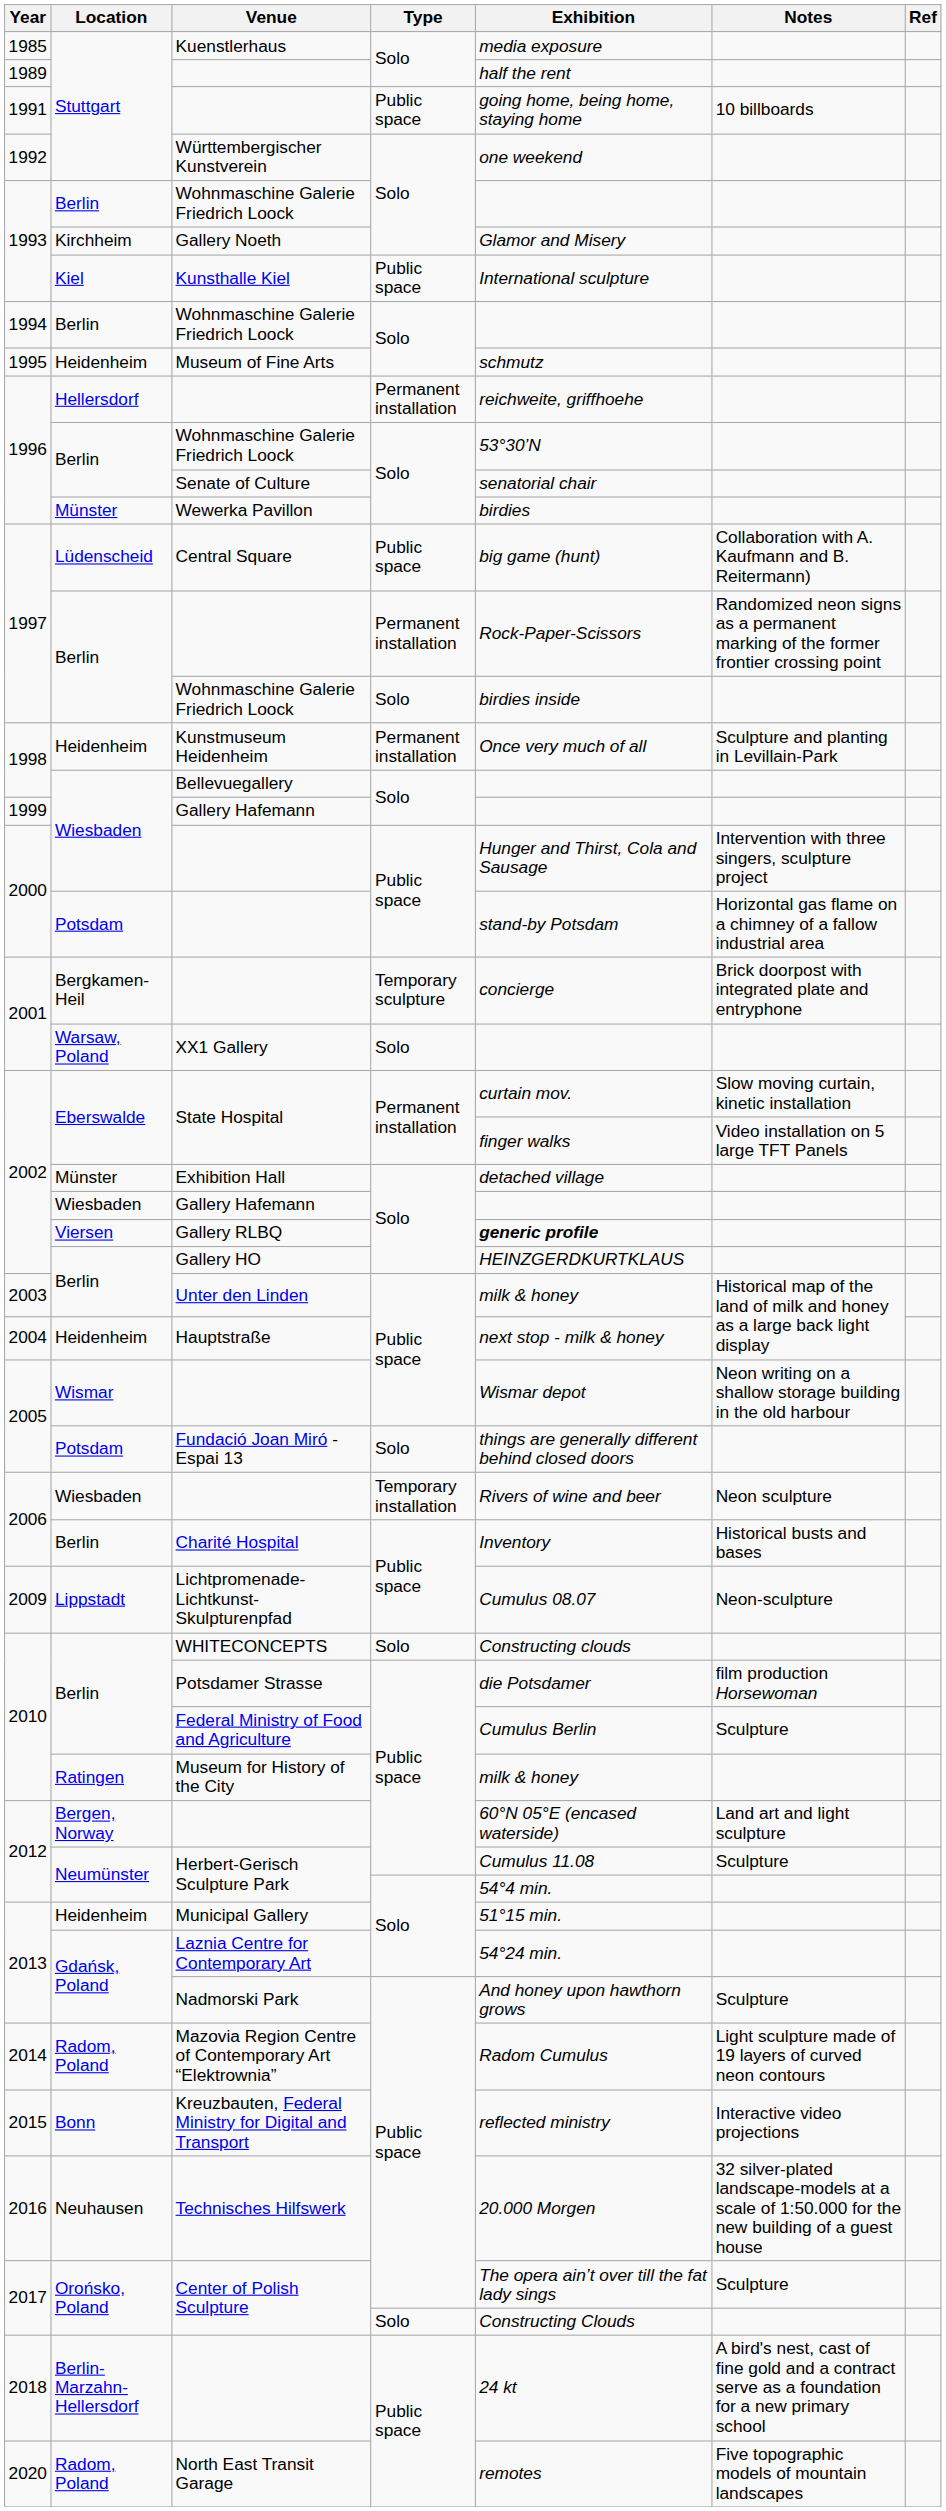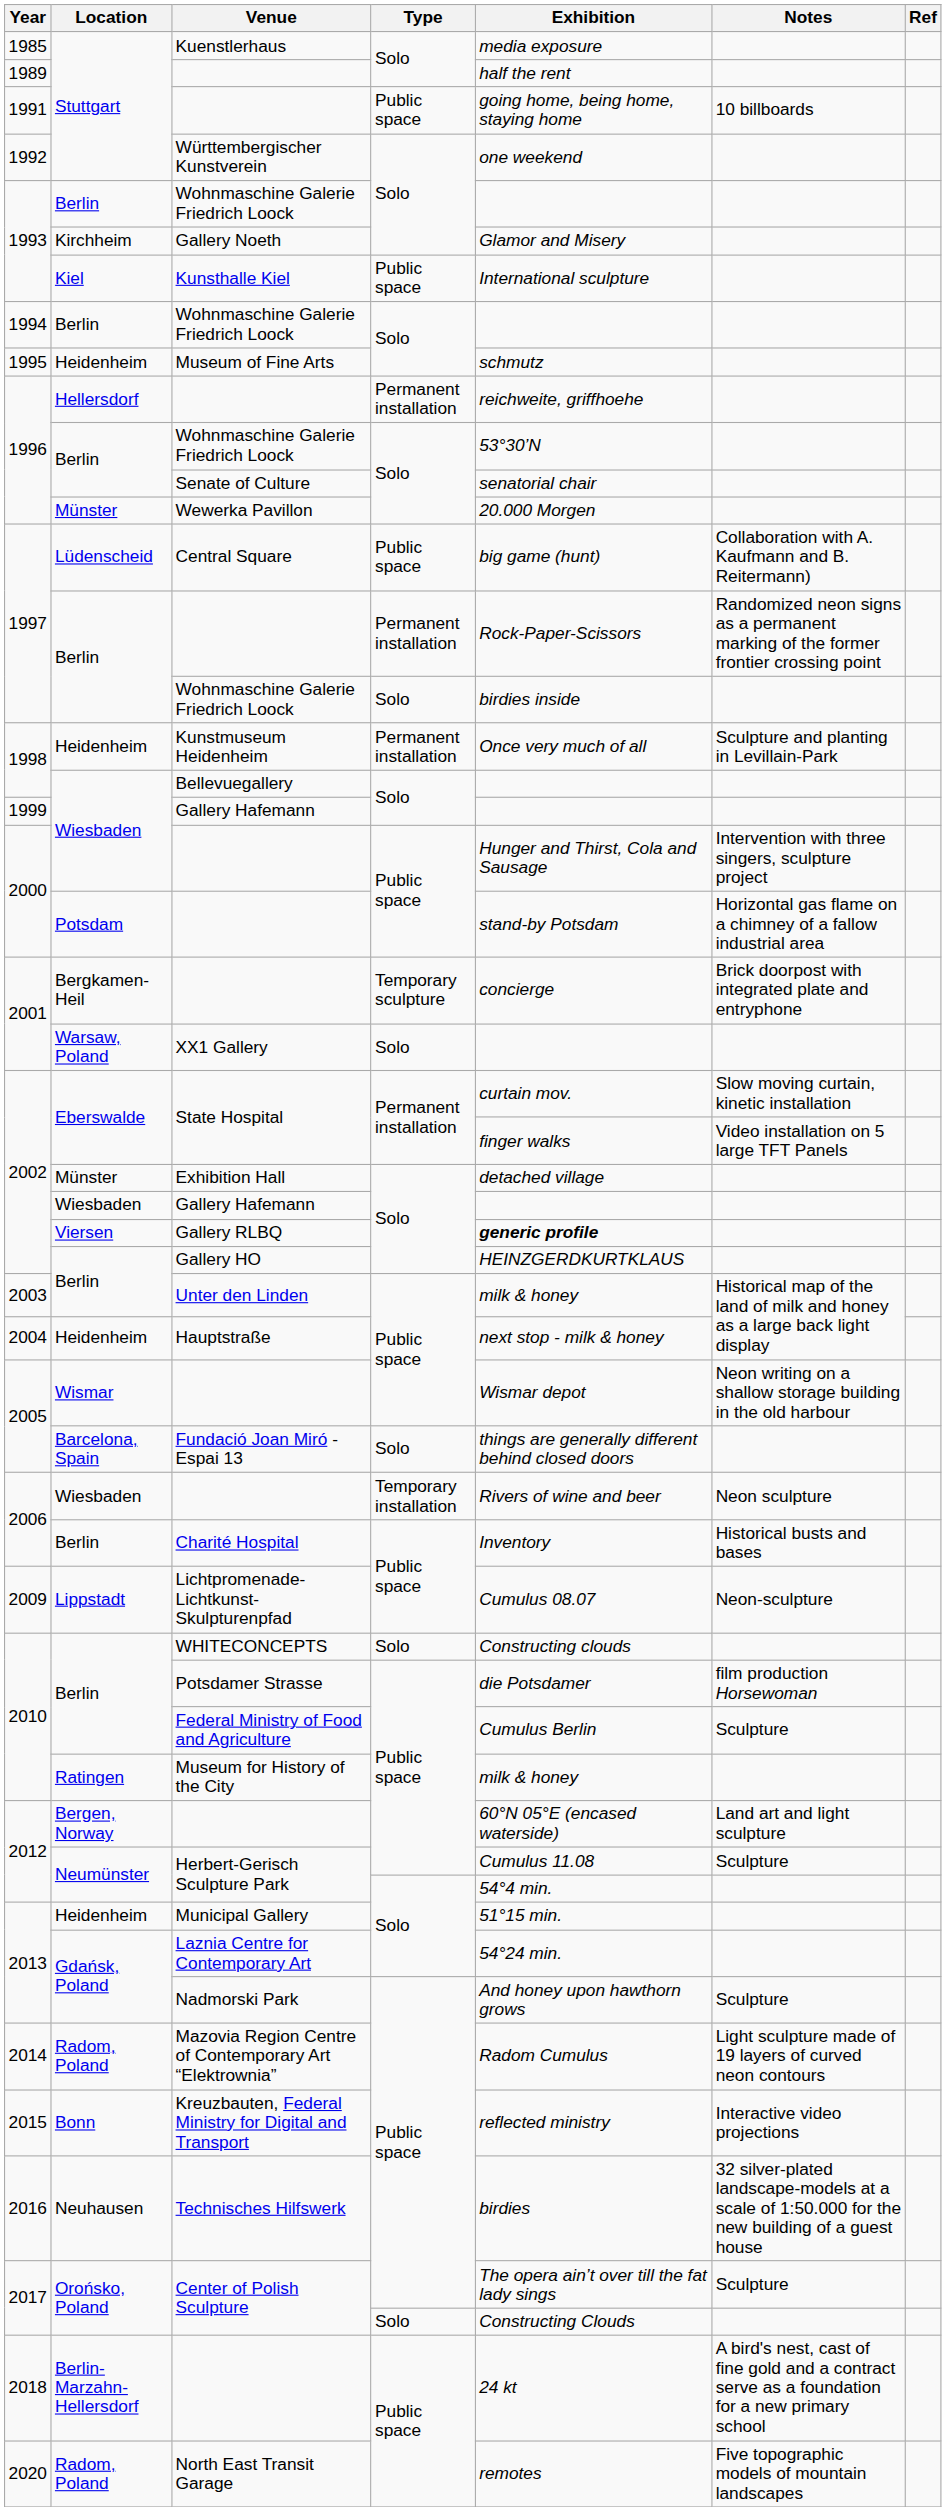Wewerka Pavillon | Exhibition: birdies -> 20.000 Morgen
Fundació Joan Miró - Espai 13 | Location: Potsdam -> Barcelona, Spain
Technisches Hilfswerk | Exhibition: 20.000 Morgen -> birdies
